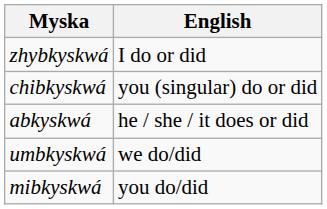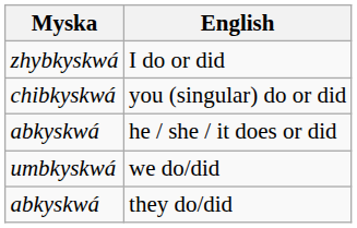- row: mibkyskwá | you do/did
+ row: abkyskwá | they do/did
